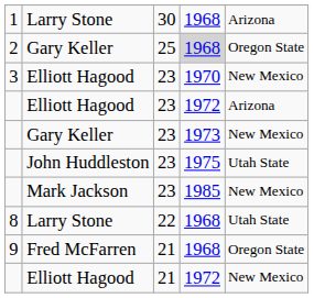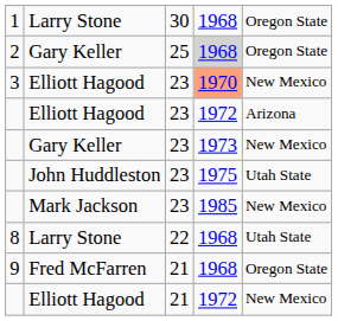1 | column 5: Arizona -> Oregon State
3 | column 4: no background -> lightsalmon background
